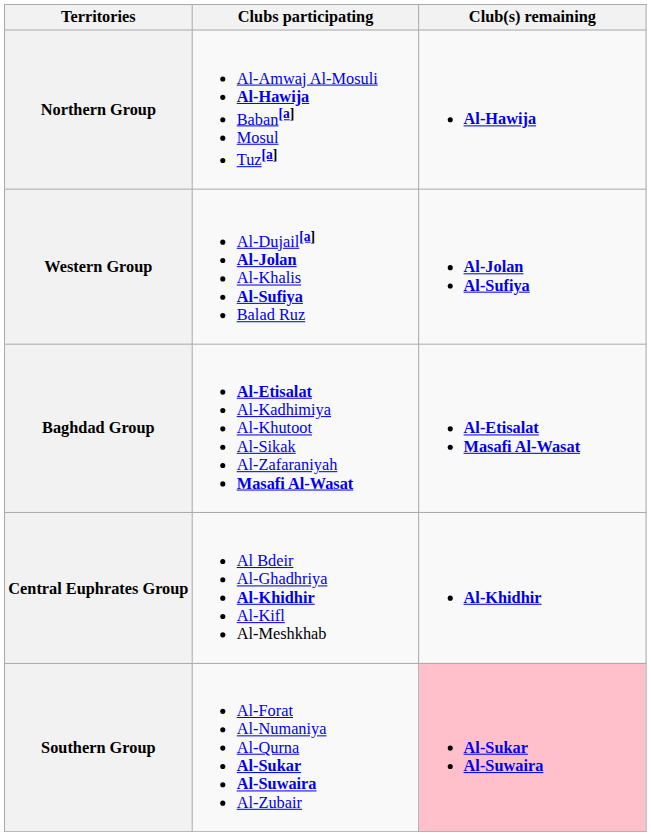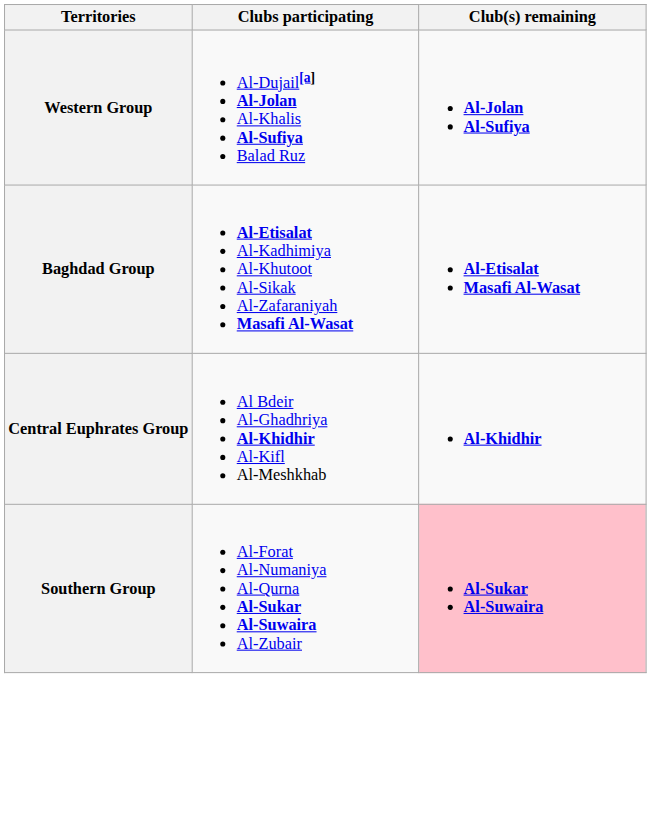- row: Northern Group | Al-Amwaj Al-Mosuli Al-Hawija Baban[a] Mosul Tuz[a] | Al-Hawija
